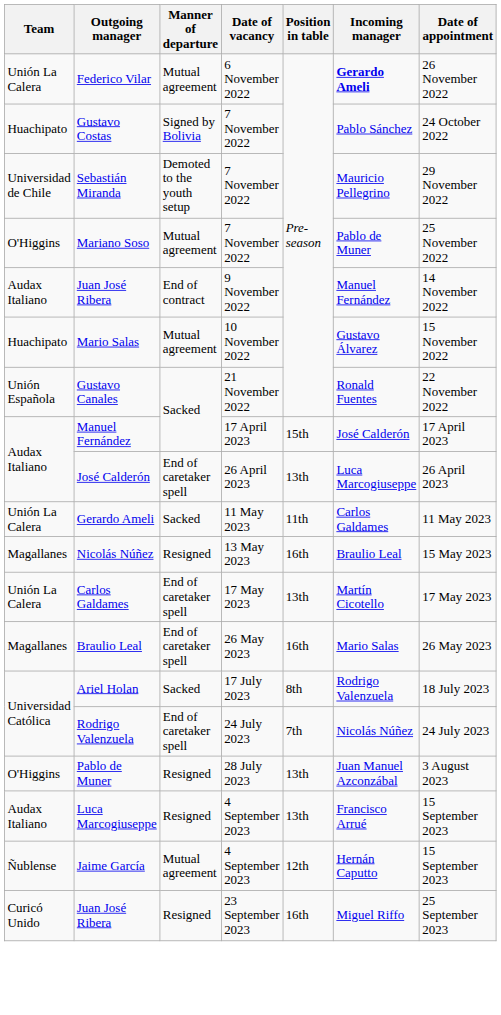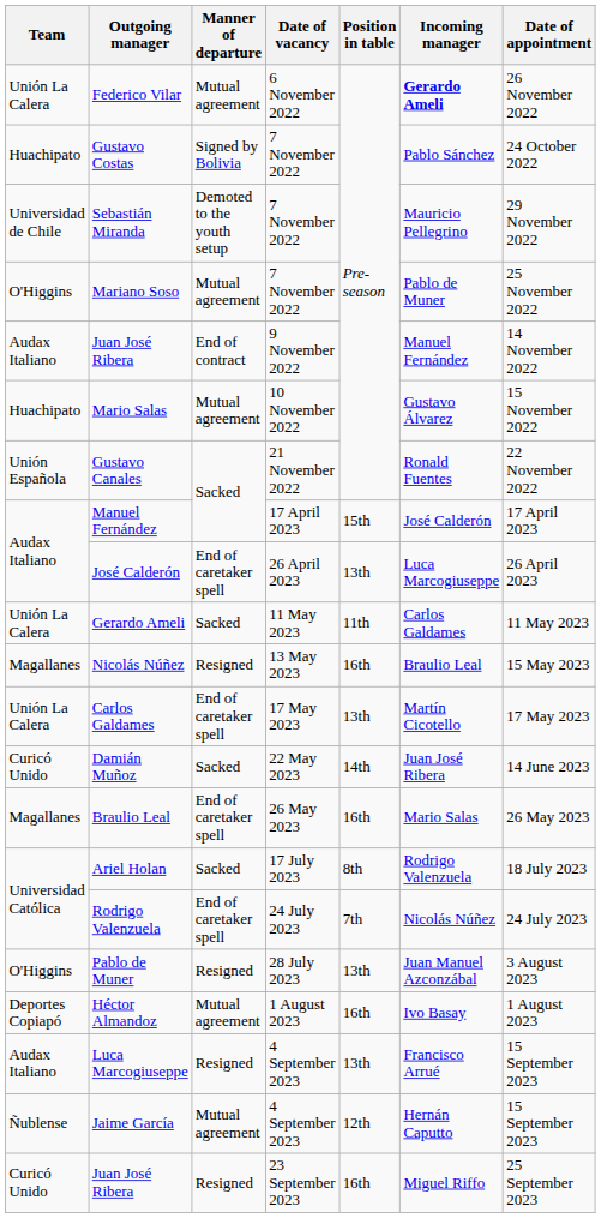+ row: Curicó Unido | Damián Muñoz | Sacked | 22 May 2023 | 14th | Juan José Ribera | 14 June 2023
+ row: Deportes Copiapó | Héctor Almandoz | Mutual agreement | 1 August 2023 | 16th | Ivo Basay | 1 August 2023
